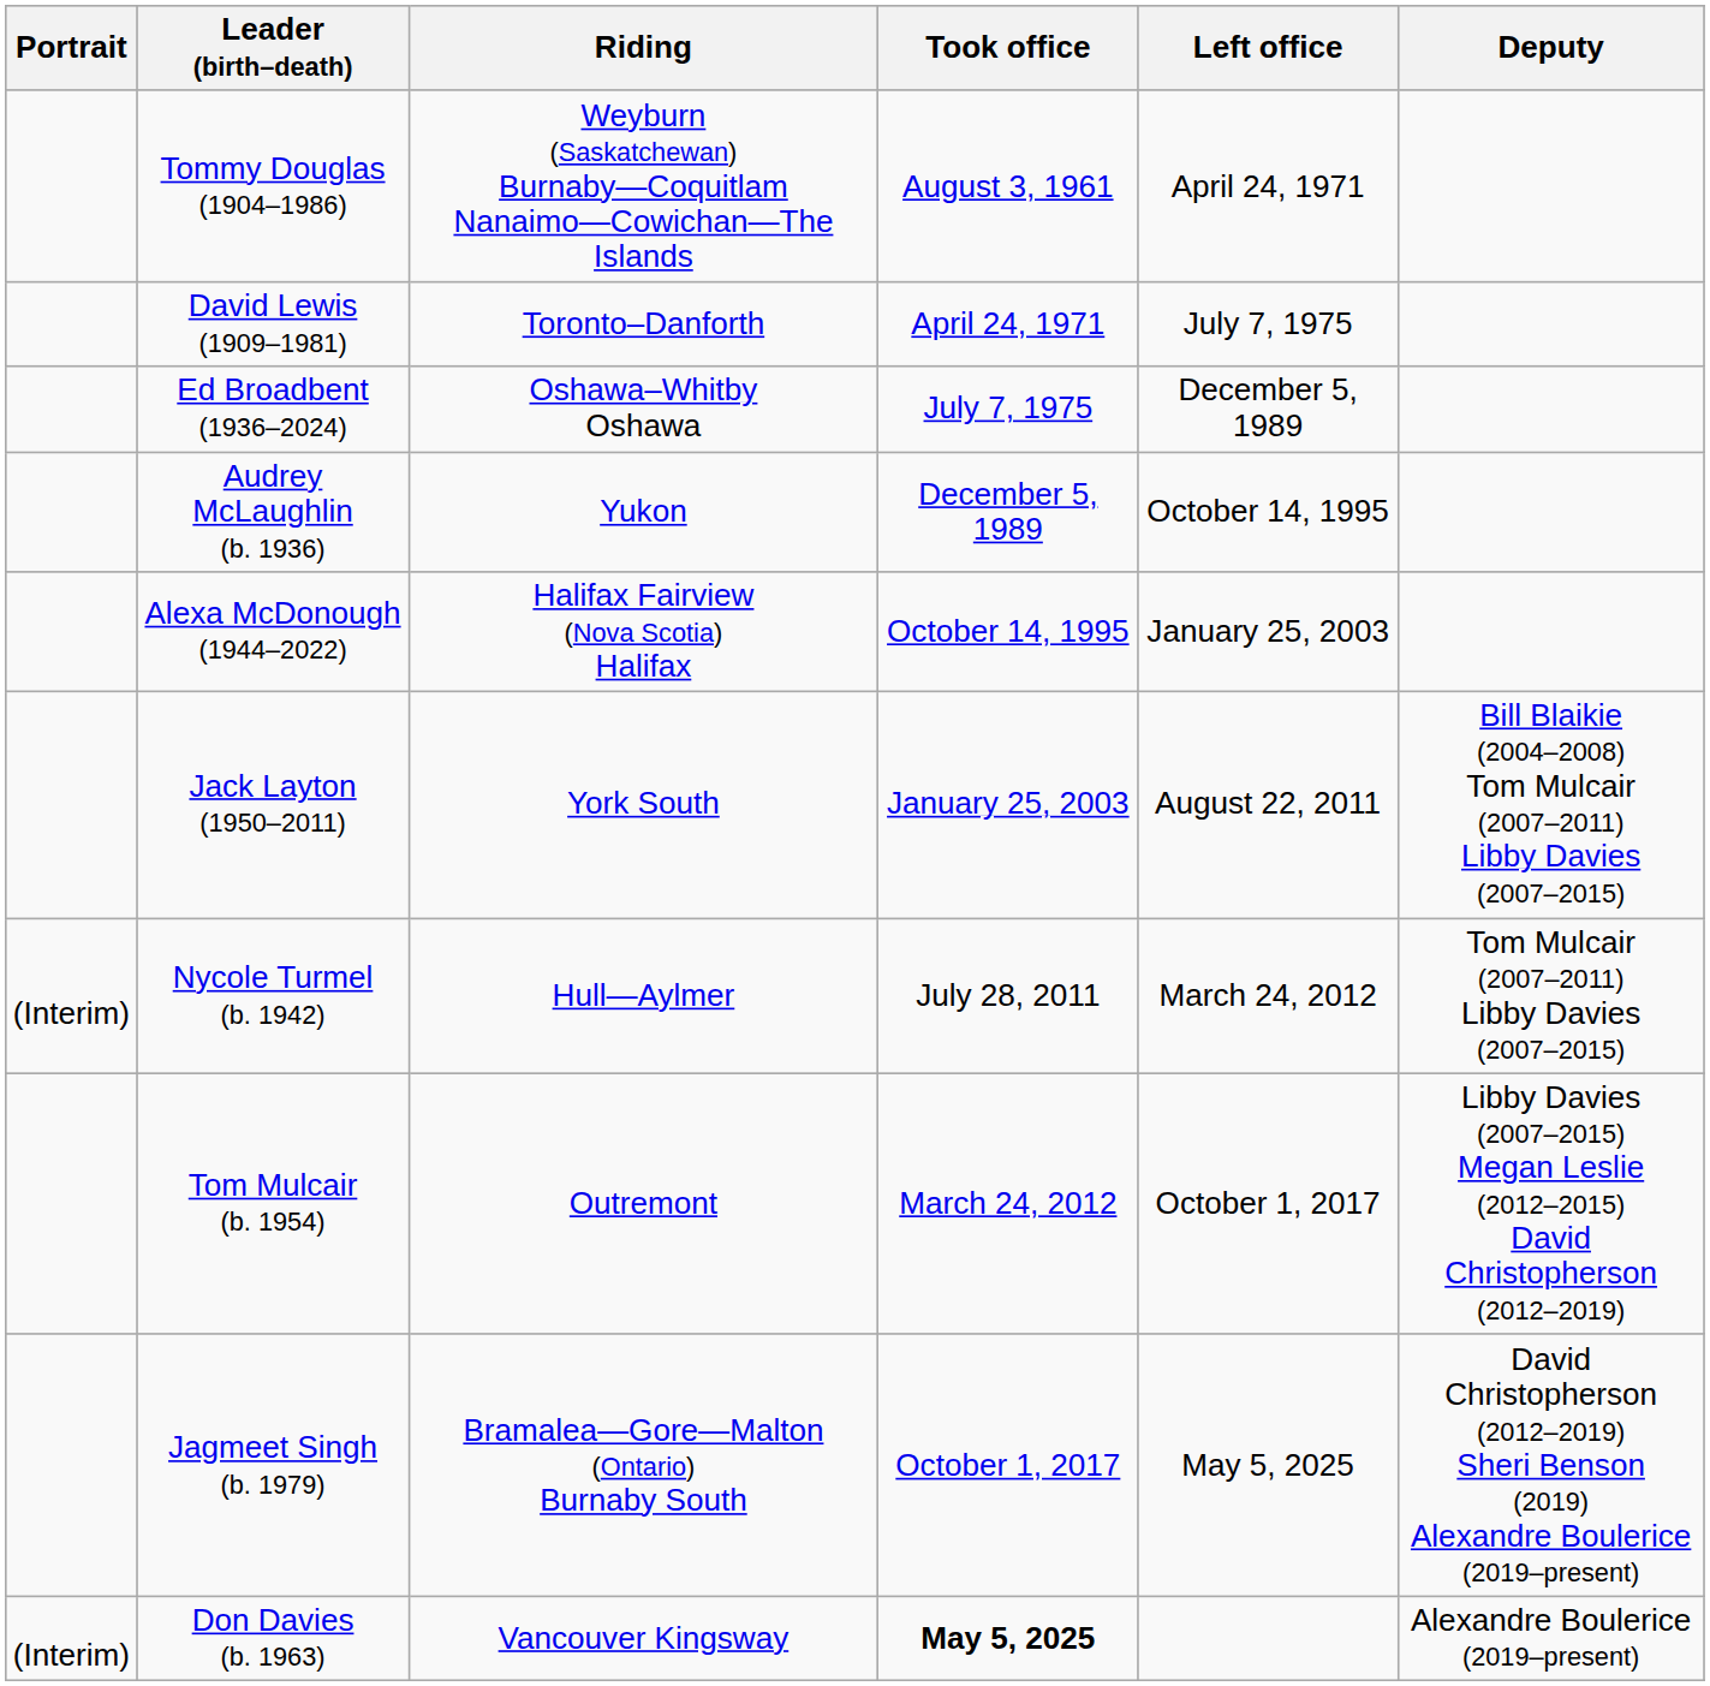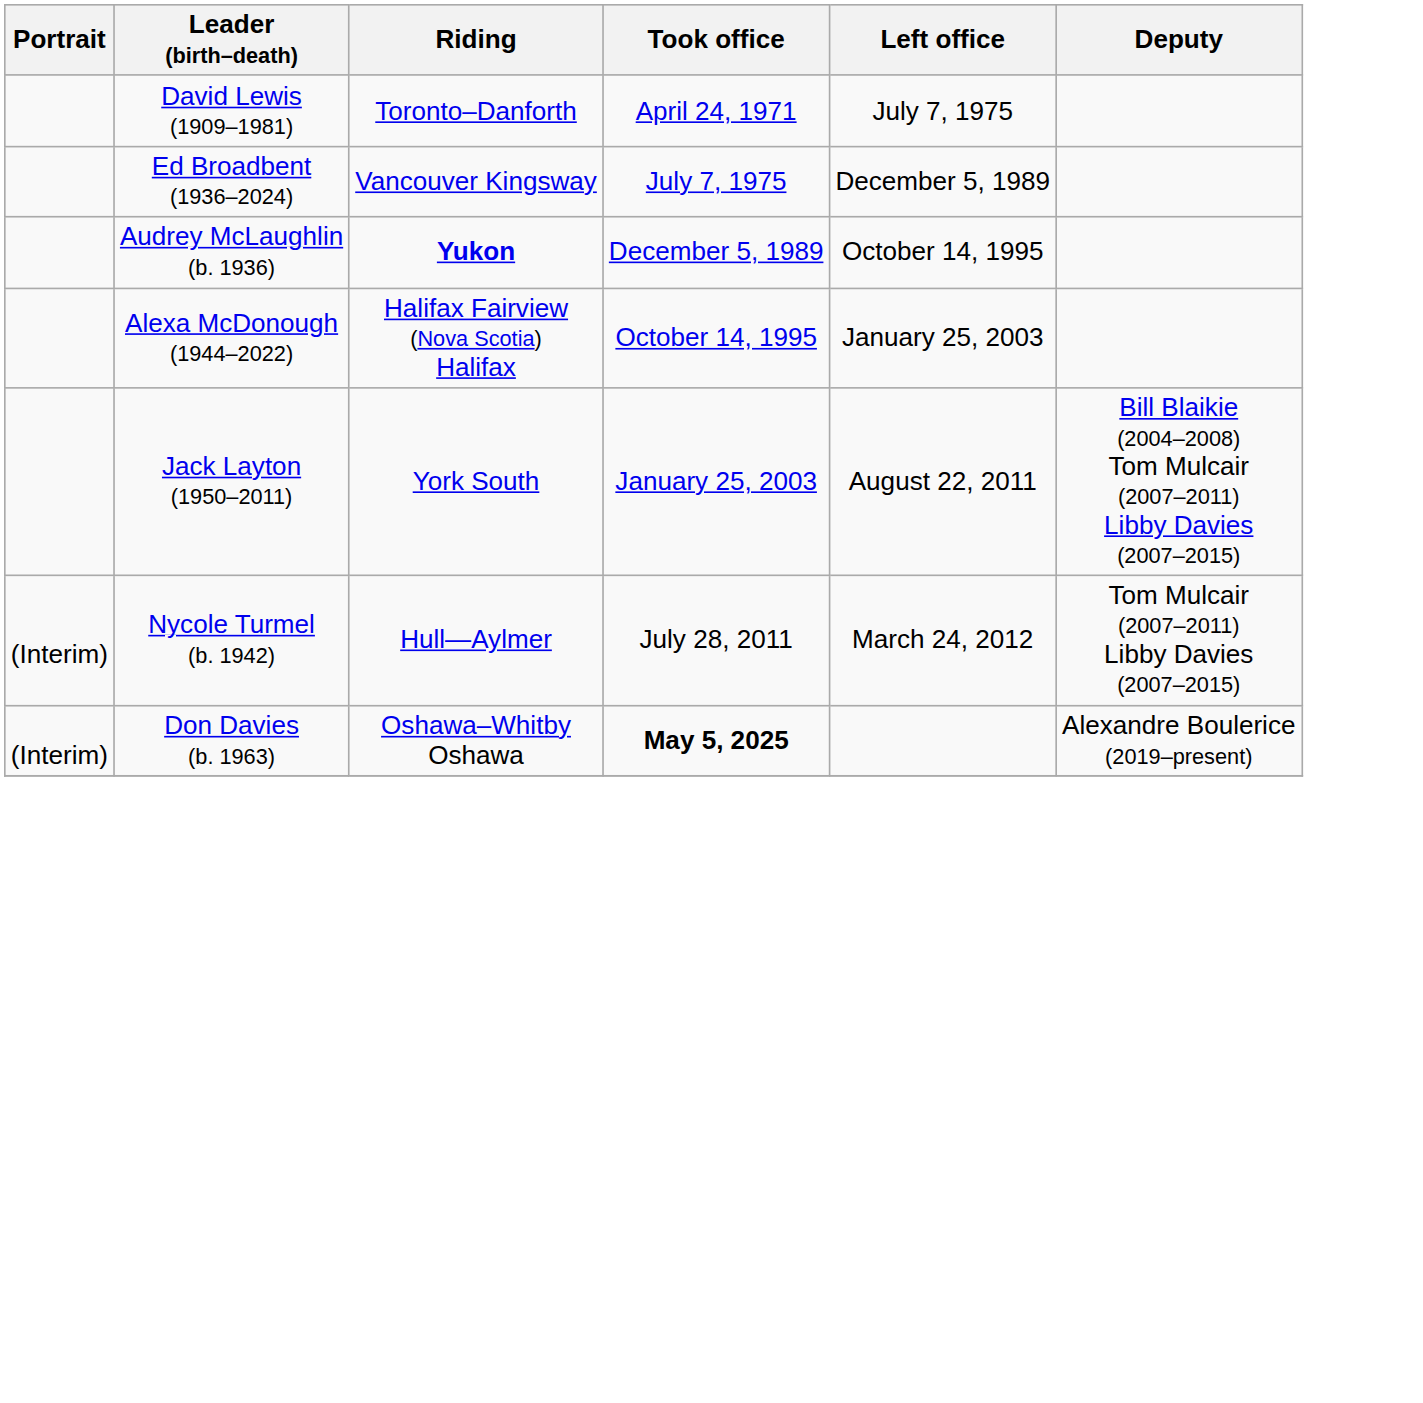- row: Tommy Douglas (1904–1986) | Weyburn (Saskatchewan) Burnaby—Coquitlam Nanaimo—Cowichan—The Islands | August 3, 1961 | April 24, 1971
Ed Broadbent (1936–2024) | Riding: Oshawa–Whitby Oshawa -> Vancouver Kingsway
Audrey McLaughlin (b. 1936) | Riding: normal -> bold
- row: Tom Mulcair (b. 1954) | Outremont | March 24, 2012 | October 1, 2017 | Libby Davies (2007–2015) Megan Leslie (2012–2015) David Christopherson (2012–2019)
- row: Jagmeet Singh (b. 1979) | Bramalea—Gore—Malton (Ontario) Burnaby South | October 1, 2017 | May 5, 2025 | David Christopherson (2012–2019) Sheri Benson (2019) Alexandre Boulerice (2019–present)
Don Davies (b. 1963) | Riding: Vancouver Kingsway -> Oshawa–Whitby Oshawa
